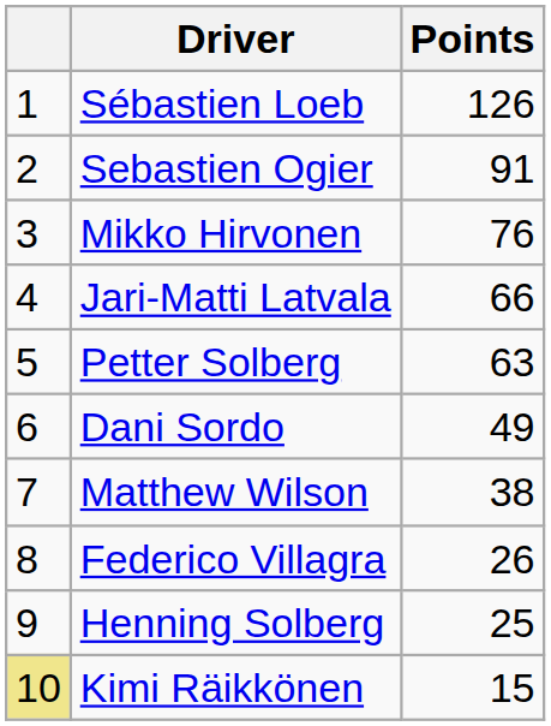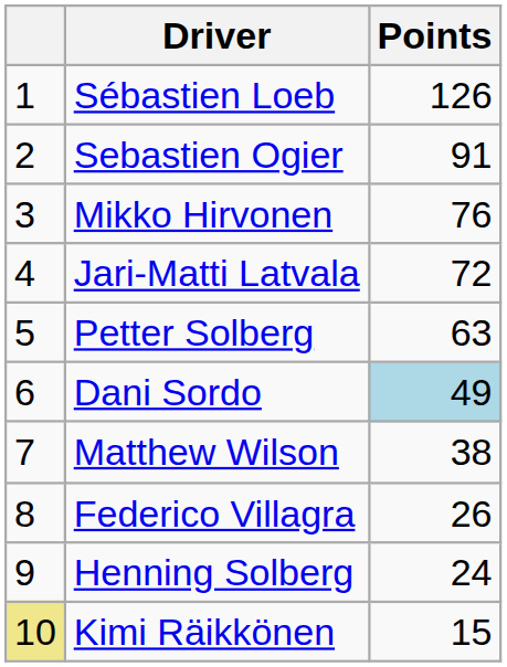Jari-Matti Latvala | Points: 66 -> 72
Dani Sordo | Points: no background -> lightblue background
Henning Solberg | Points: 25 -> 24
